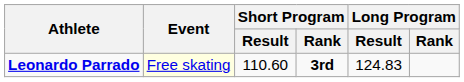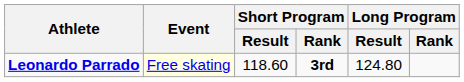Leonardo Parrado | Short Program / Result: 110.60 -> 118.60
Leonardo Parrado | Long Program / Result: 124.83 -> 124.80
